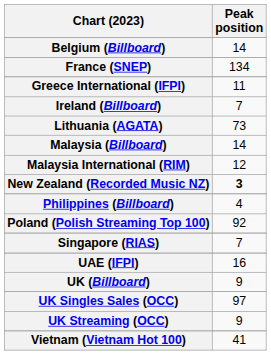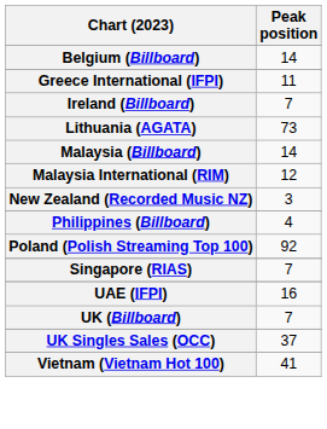- row: France (SNEP) | 134
New Zealand (Recorded Music NZ) | Peak position: bold -> normal
UK (Billboard) | Peak position: 9 -> 7
UK Singles Sales (OCC) | Peak position: 97 -> 37
- row: UK Streaming (OCC) | 9
